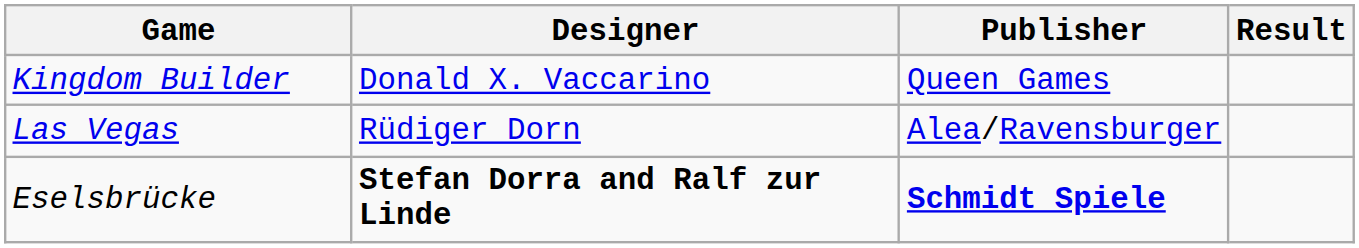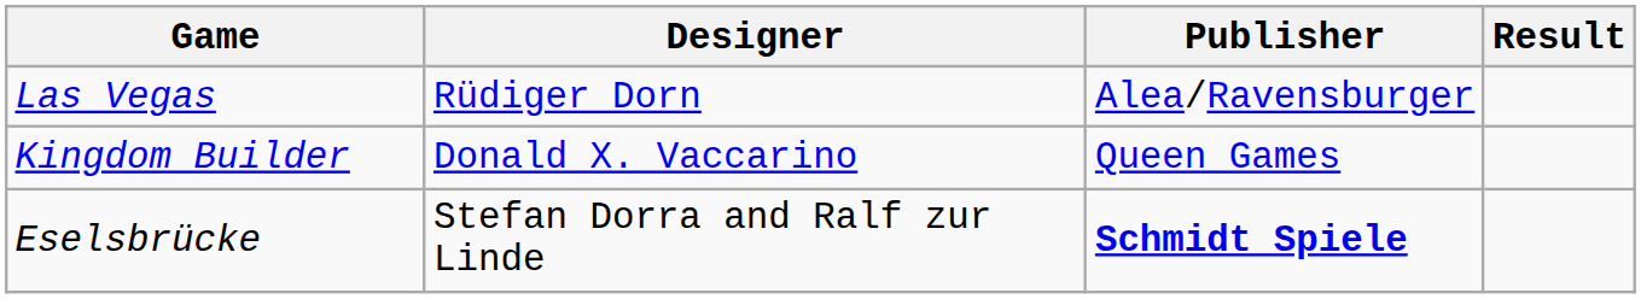rows swapped: Kingdom Builder <-> Las Vegas
Eselsbrücke | Designer: bold -> normal
